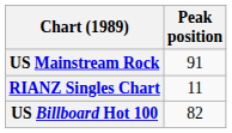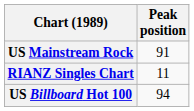US Billboard Hot 100 | Peak position: 82 -> 94
